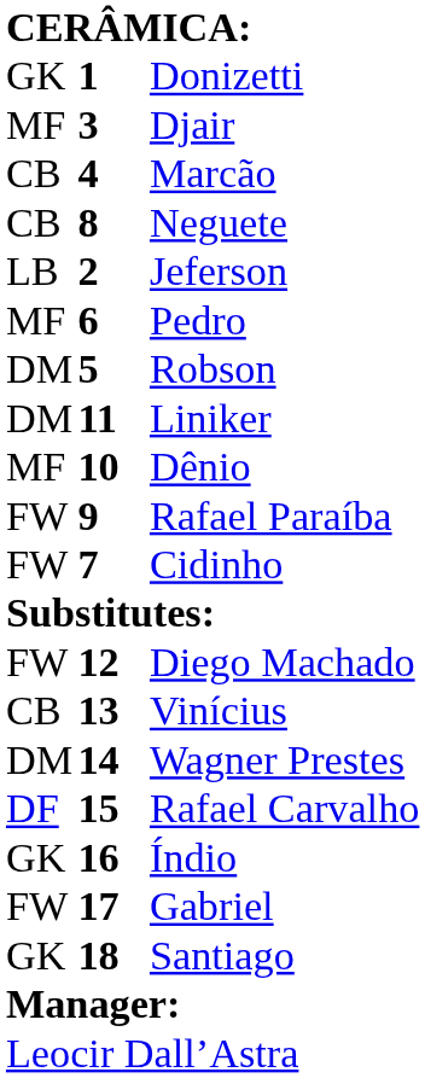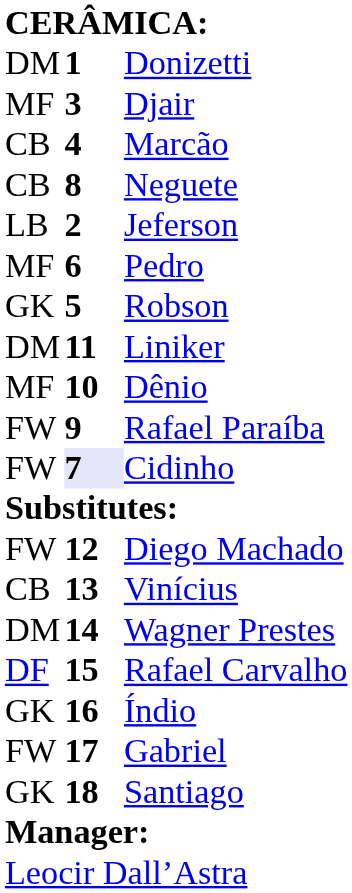Donizetti | column 1: GK -> DM
Robson | column 1: DM -> GK
Cidinho | column 2: no background -> lavender background
